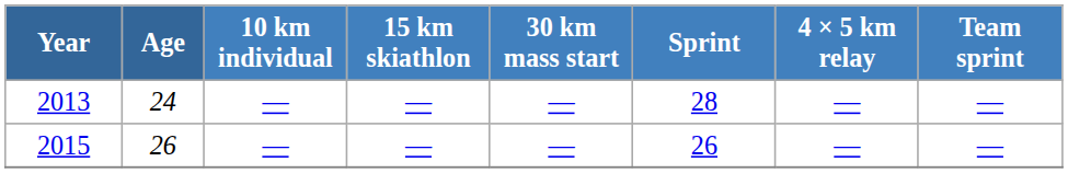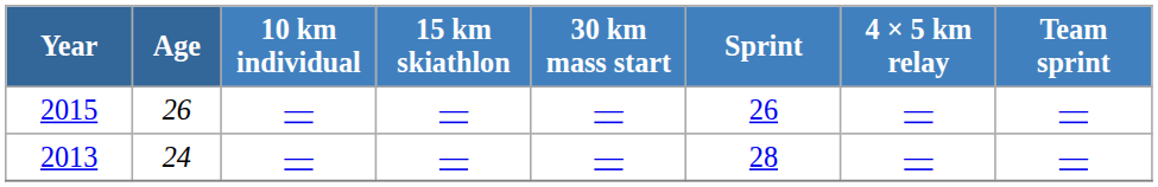rows swapped: 2013 <-> 2015
